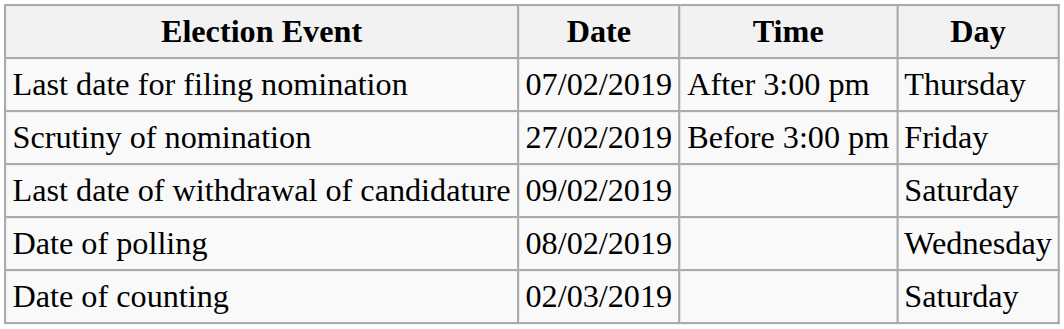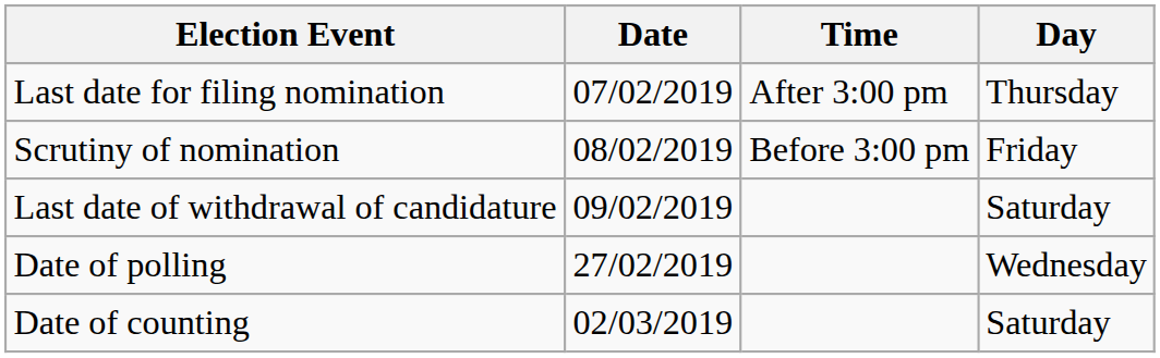Scrutiny of nomination | Date: 27/02/2019 -> 08/02/2019
Date of polling | Date: 08/02/2019 -> 27/02/2019
